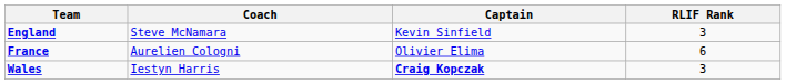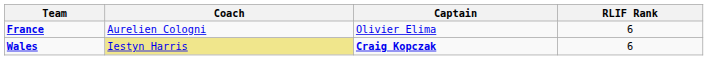- row: England | Steve McNamara | Kevin Sinfield | 3
Wales | Coach: no background -> khaki background
Wales | RLIF Rank: 3 -> 6
